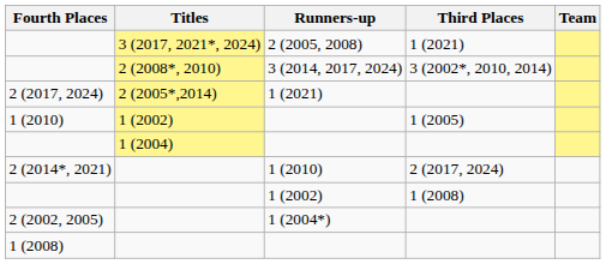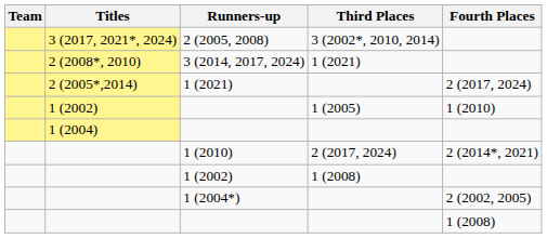columns swapped: Team <-> Fourth Places
2 (2005, 2008) | Third Places: 1 (2021) -> 3 (2002*, 2010, 2014)
3 (2014, 2017, 2024) | Third Places: 3 (2002*, 2010, 2014) -> 1 (2021)
